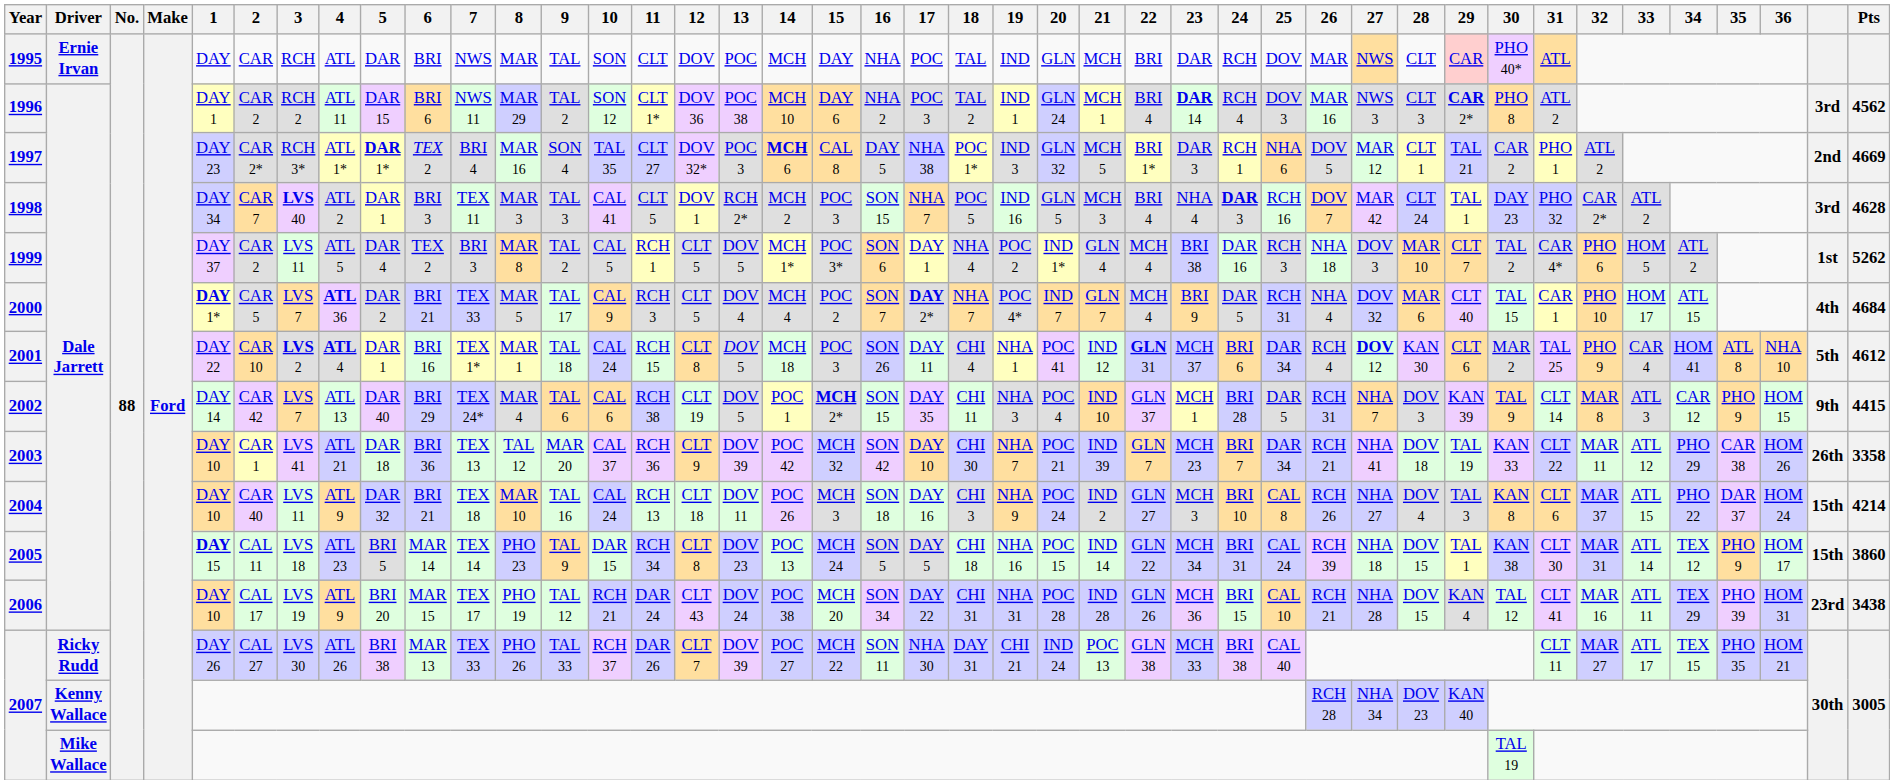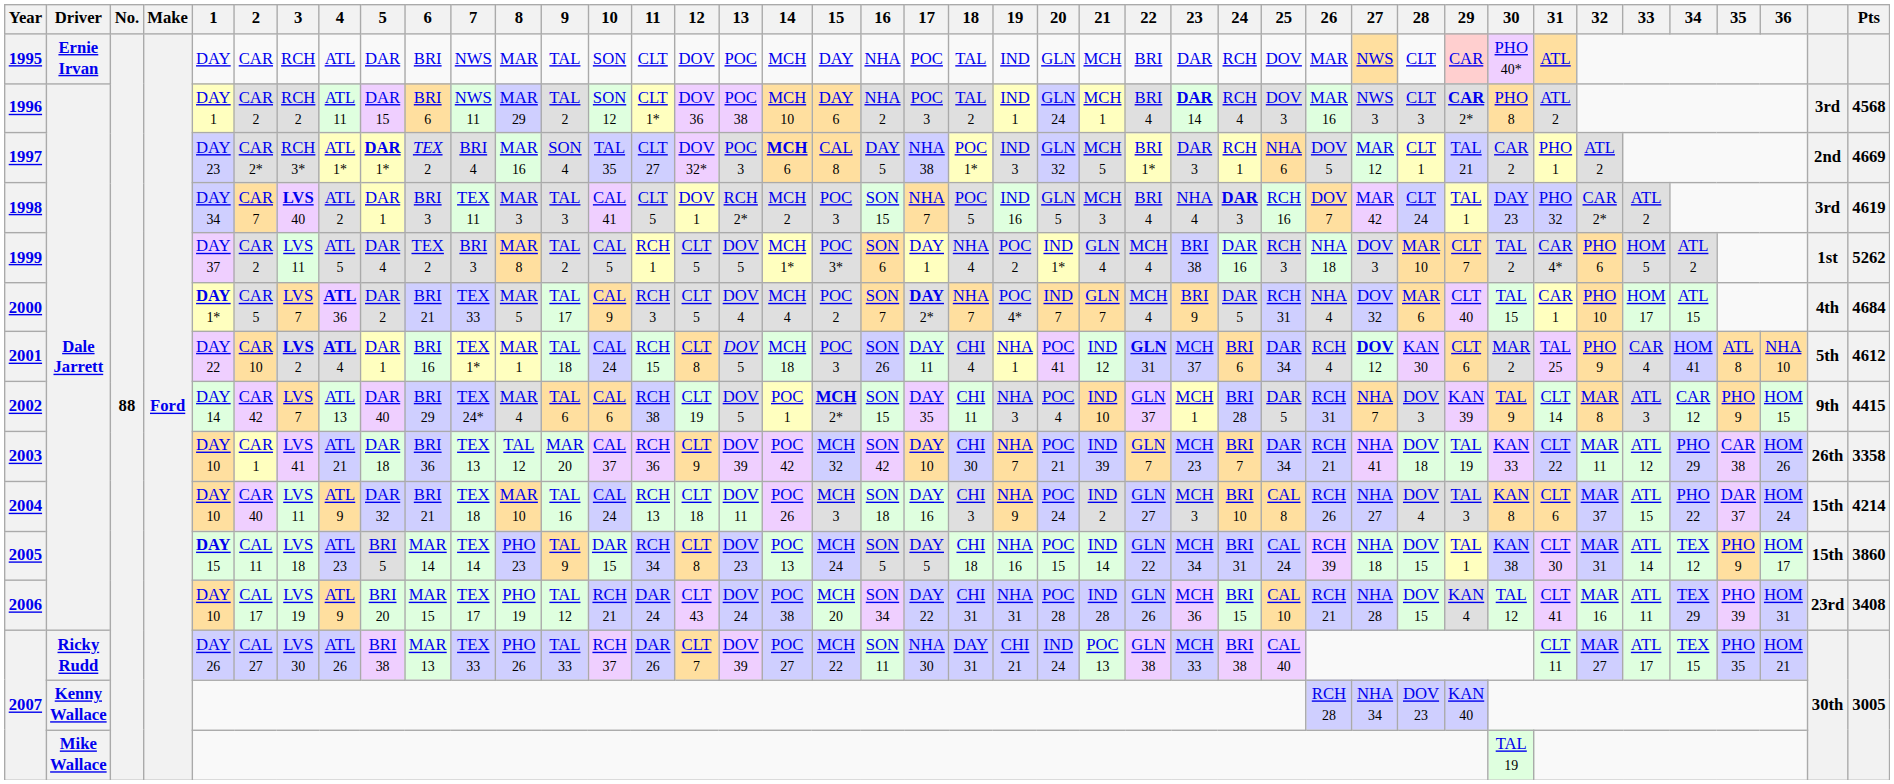1996 | Pts: 4562 -> 4568
1998 | Pts: 4628 -> 4619
2006 | Pts: 3438 -> 3408
